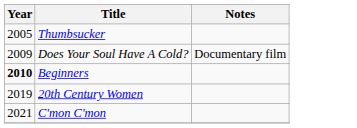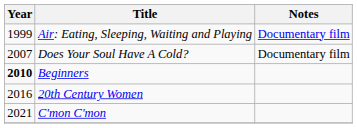+ row: 1999 | Air: Eating, Sleeping, Waiting and Playing | Documentary film
- row: 2005 | Thumbsucker
Does Your Soul Have A Cold? | Year: 2009 -> 2007
20th Century Women | Year: 2019 -> 2016
